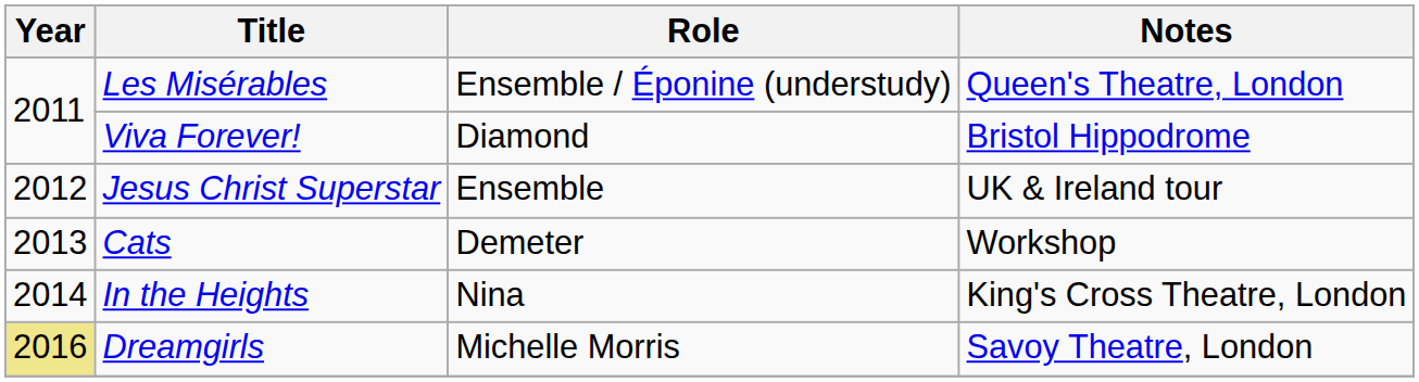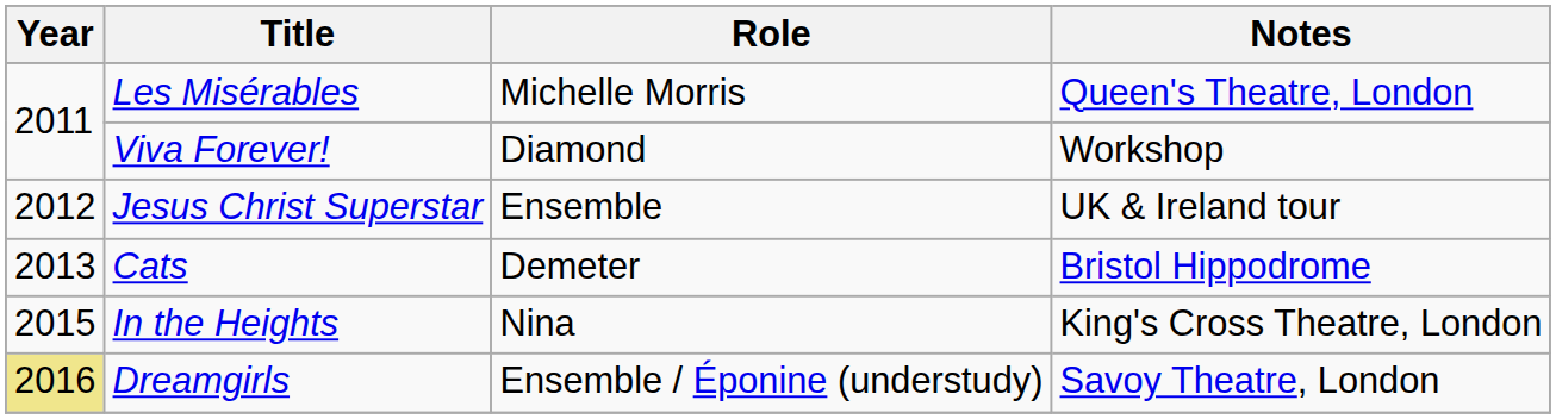Les Misérables | Role: Ensemble / Éponine (understudy) -> Michelle Morris
Viva Forever! | Notes: Bristol Hippodrome -> Workshop
Cats | Notes: Workshop -> Bristol Hippodrome
In the Heights | Year: 2014 -> 2015
Dreamgirls | Role: Michelle Morris -> Ensemble / Éponine (understudy)
